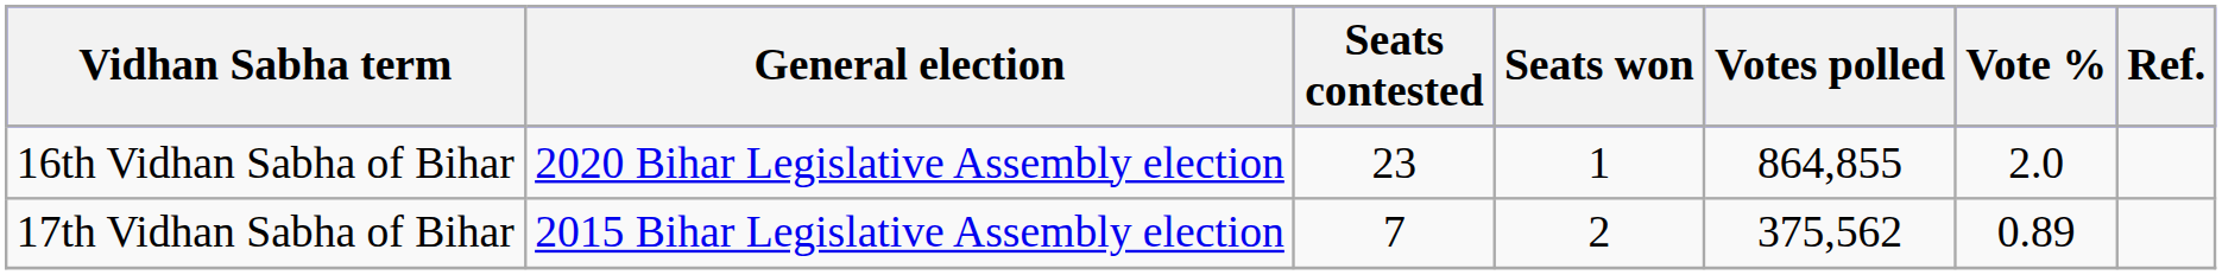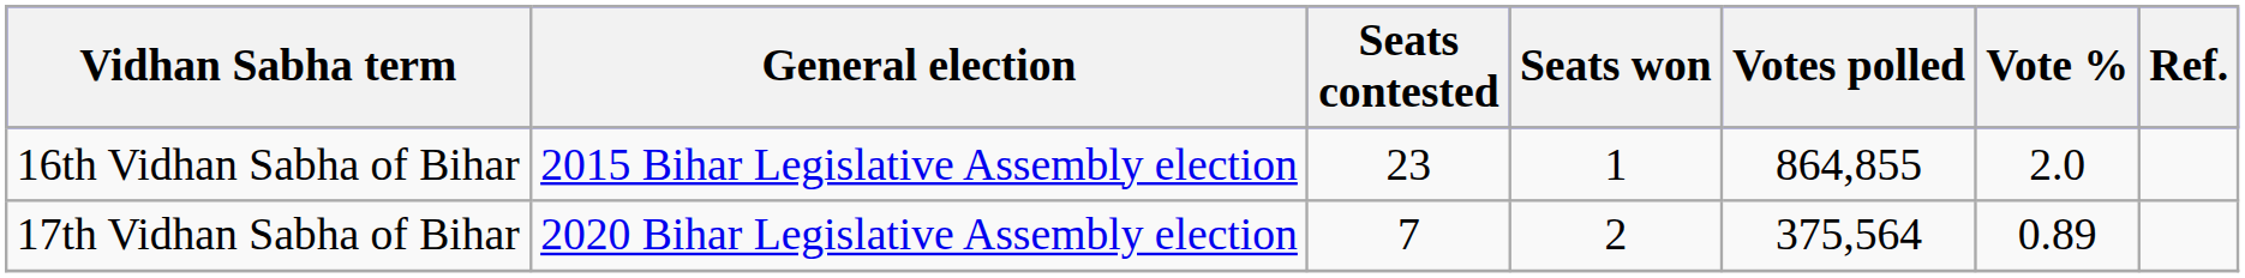16th Vidhan Sabha of Bihar | General election: 2020 Bihar Legislative Assembly election -> 2015 Bihar Legislative Assembly election
17th Vidhan Sabha of Bihar | General election: 2015 Bihar Legislative Assembly election -> 2020 Bihar Legislative Assembly election
17th Vidhan Sabha of Bihar | Votes polled: 375,562 -> 375,564
